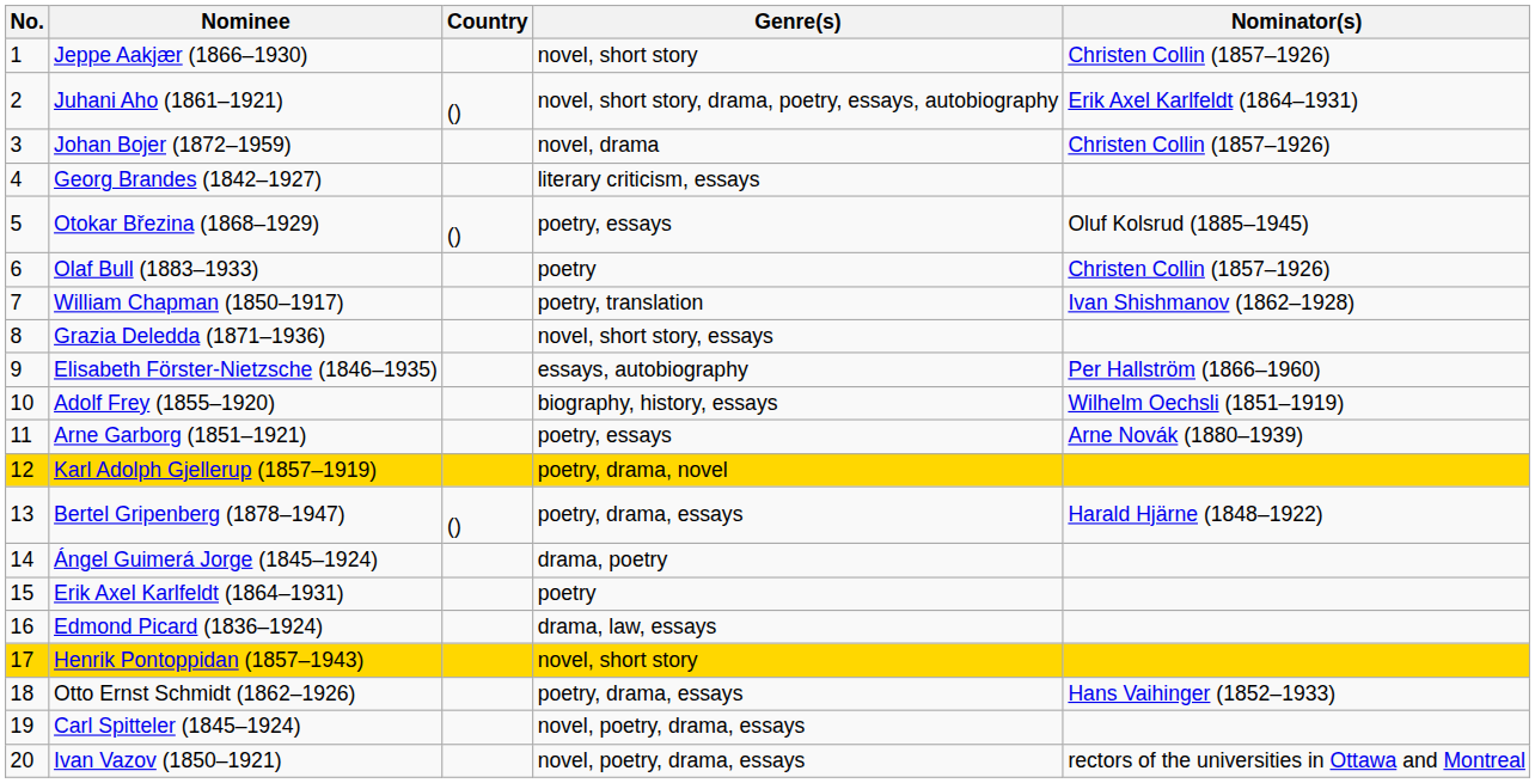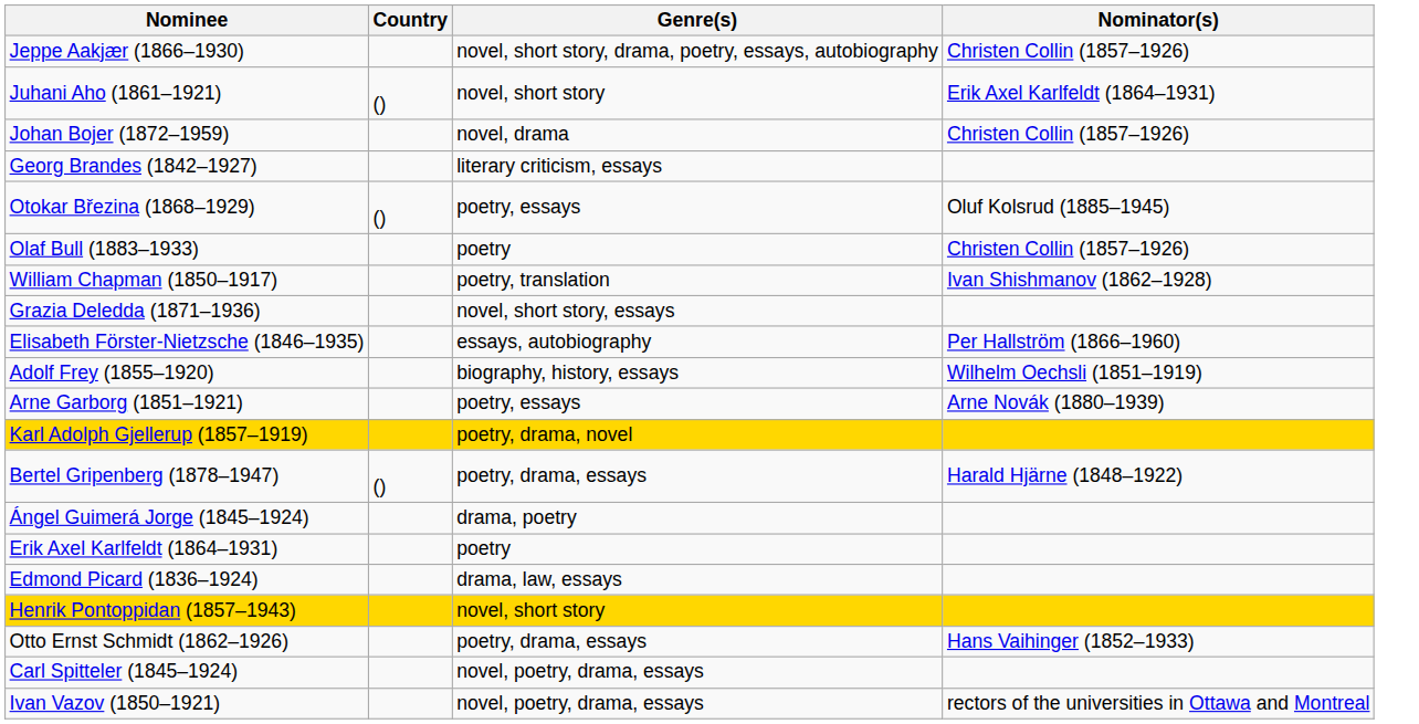- column: No. | 1 | 2 | 3 | 4 | 5 | 6 | 7 | 8 | 9 | 10 | 11 | 12 | 13 | 14 | 15 | 16 | 17 | 18 | 19 | 20
Jeppe Aakjær (1866–1930) | Genre(s): novel, short story -> novel, short story, drama, poetry, essays, autobiography
Juhani Aho (1861–1921) | Genre(s): novel, short story, drama, poetry, essays, autobiography -> novel, short story
